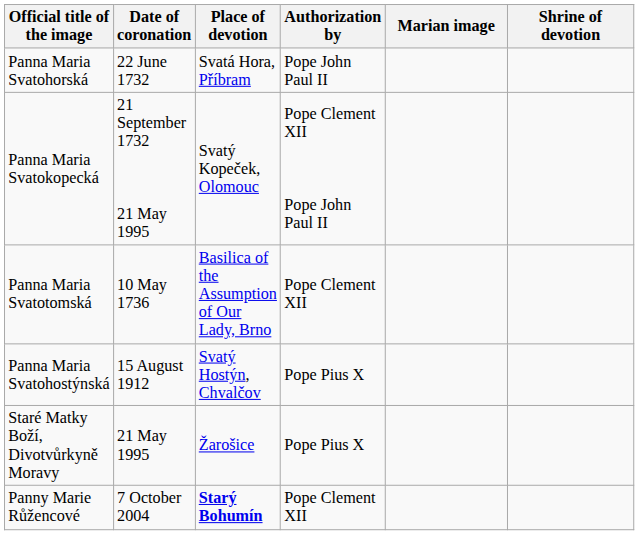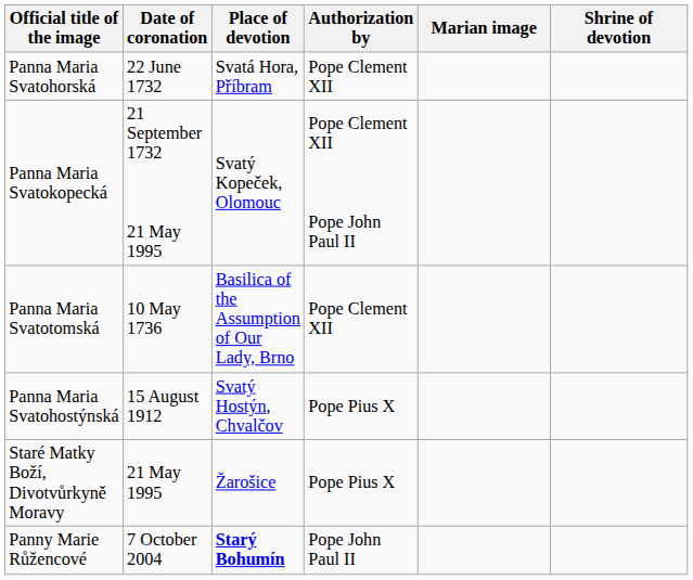Panna Maria Svatohorská | Authorization by: Pope John Paul II -> Pope Clement XII
Panny Marie Růžencové | Authorization by: Pope Clement XII -> Pope John Paul II
